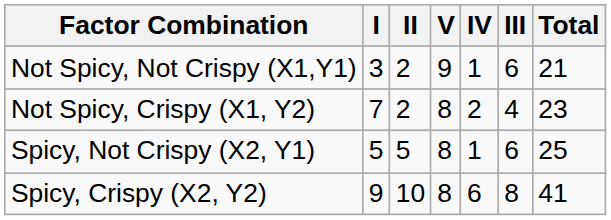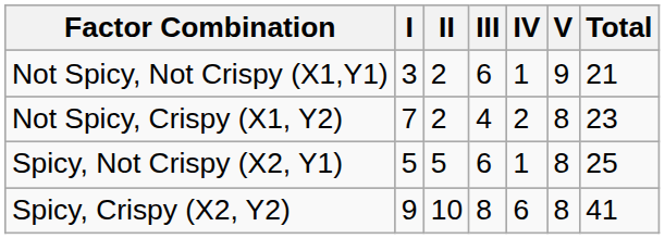columns swapped: III <-> V
